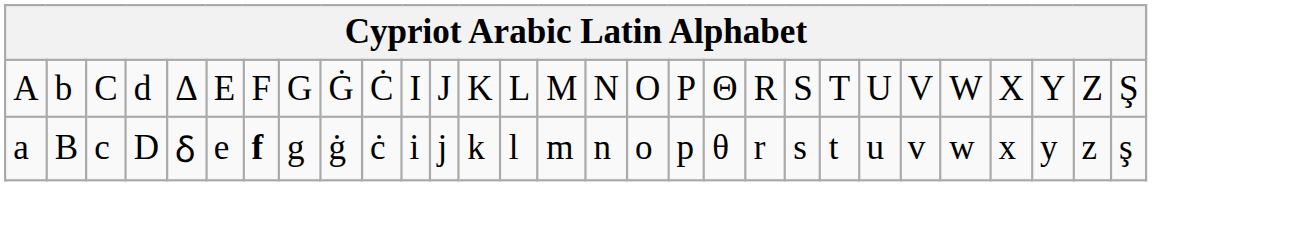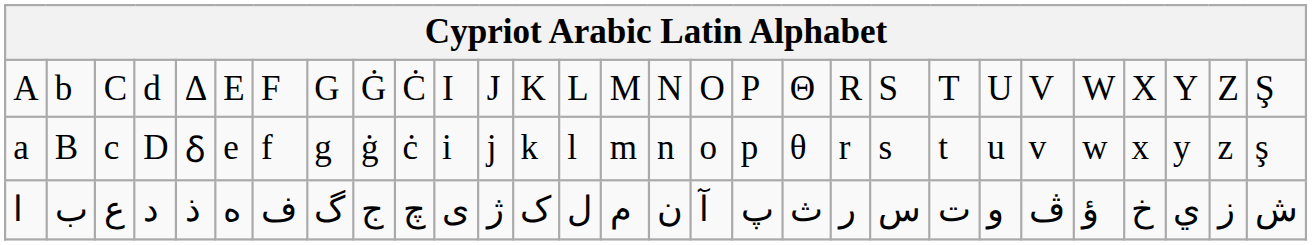a | column 7: bold -> normal
+ row: ا | ب | ع | د | ذ | ه | ف | گ | ج | ﭺ | ى | ﮊ | ک | ل | م | ن | ﺁ | ﭖ | ث | ر | س | ت | و | ڤ | ؤ | خ | ي | ز | ش
